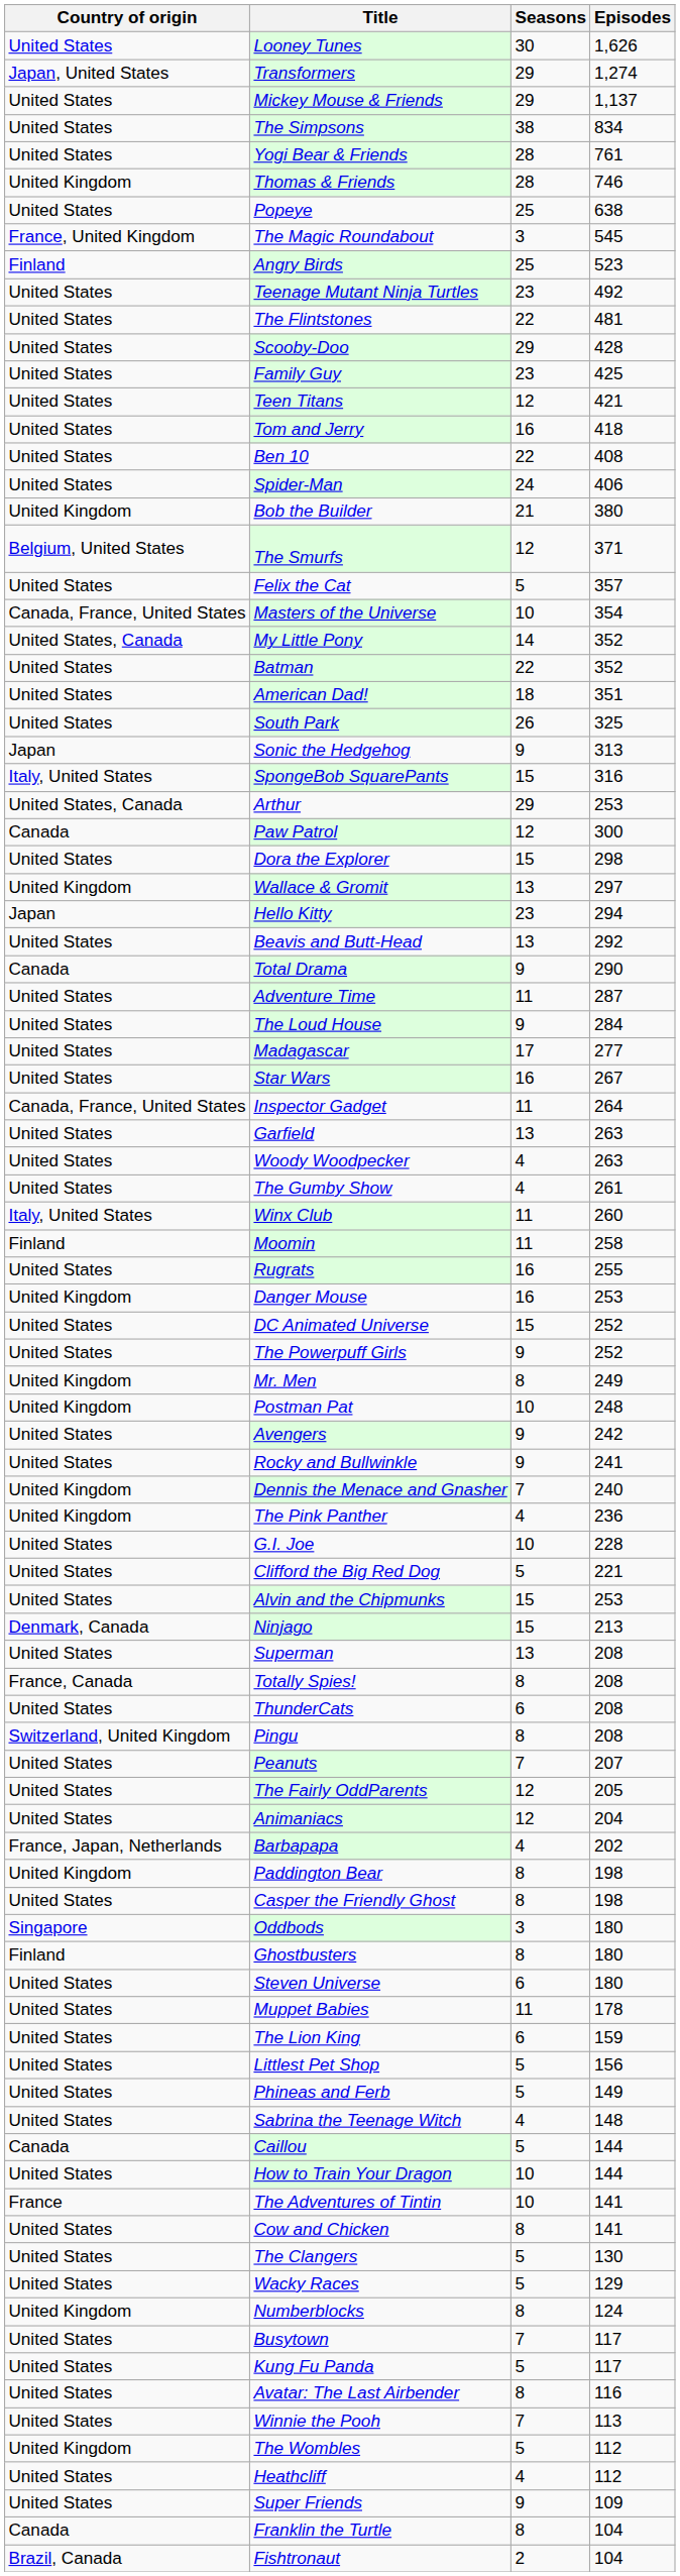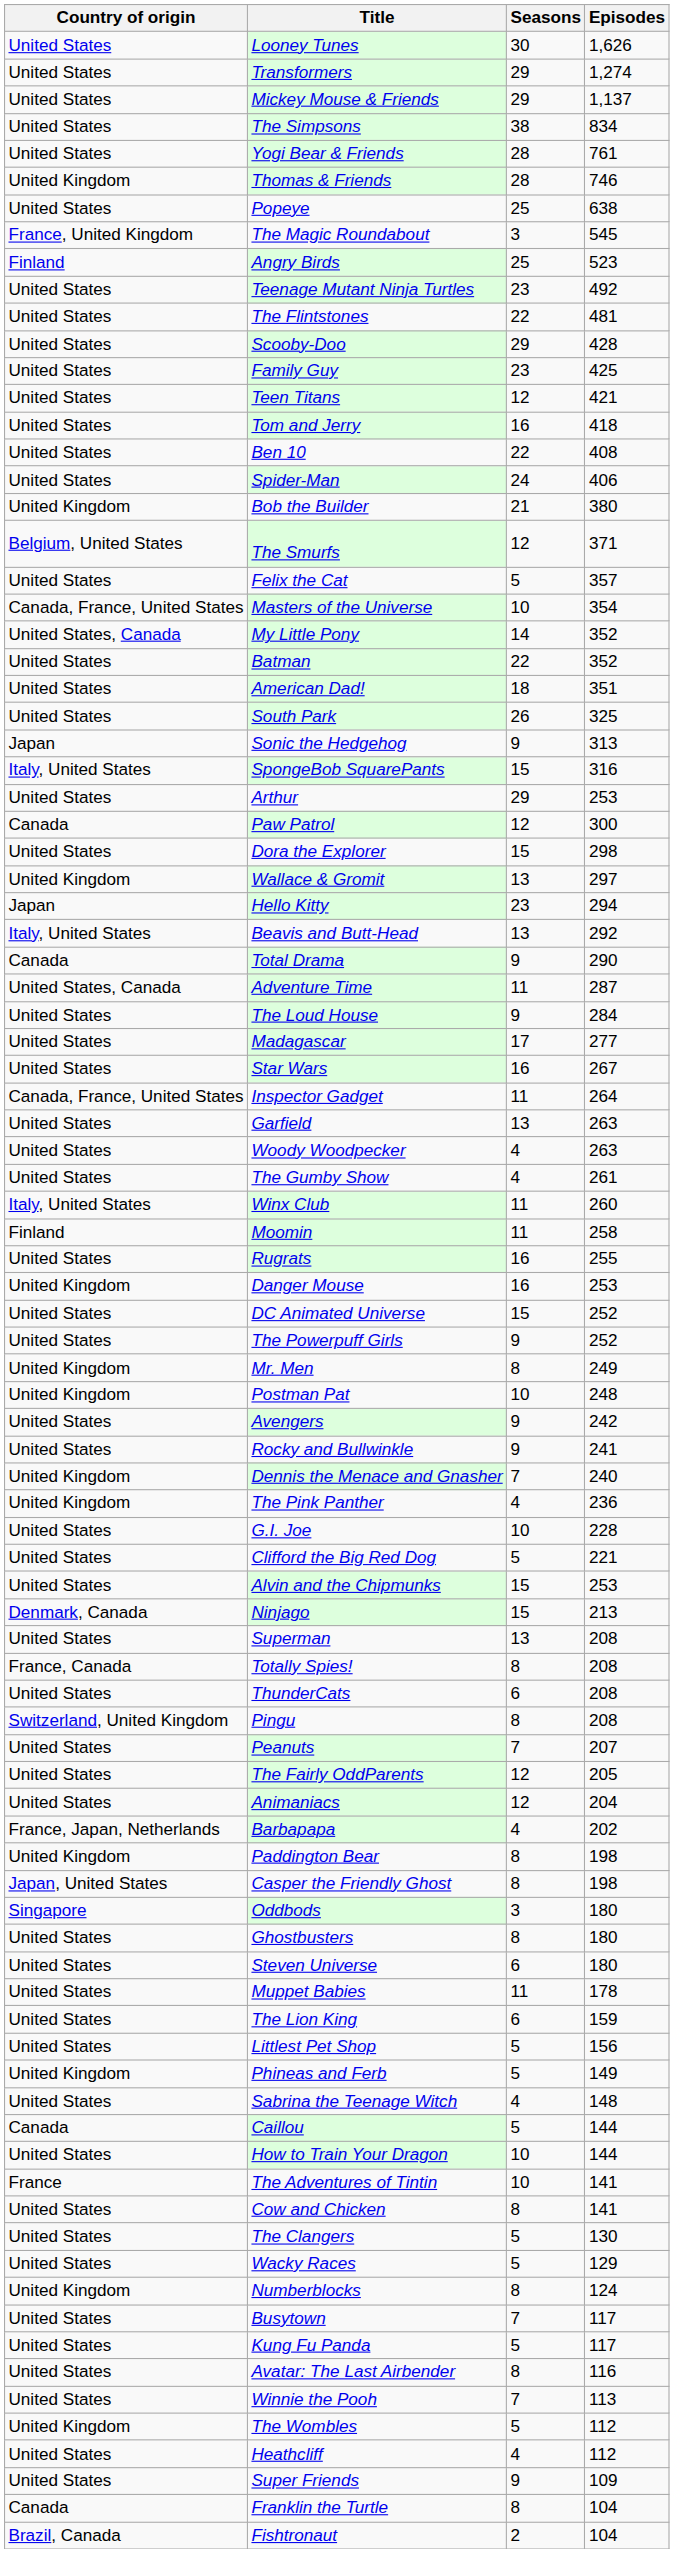Transformers | Country of origin: Japan, United States -> United States
Arthur | Country of origin: United States, Canada -> United States
Beavis and Butt-Head | Country of origin: United States -> Italy, United States
Adventure Time | Country of origin: United States -> United States, Canada
Casper the Friendly Ghost | Country of origin: United States -> Japan, United States
Ghostbusters | Country of origin: Finland -> United States
Phineas and Ferb | Country of origin: United States -> United Kingdom
